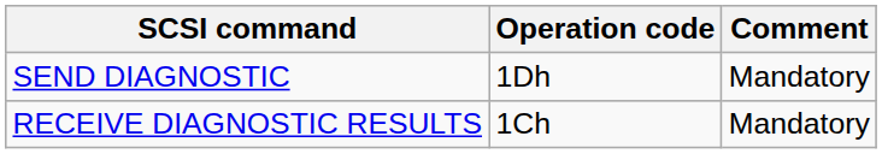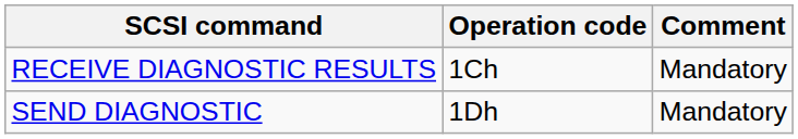rows swapped: RECEIVE DIAGNOSTIC RESULTS <-> SEND DIAGNOSTIC
